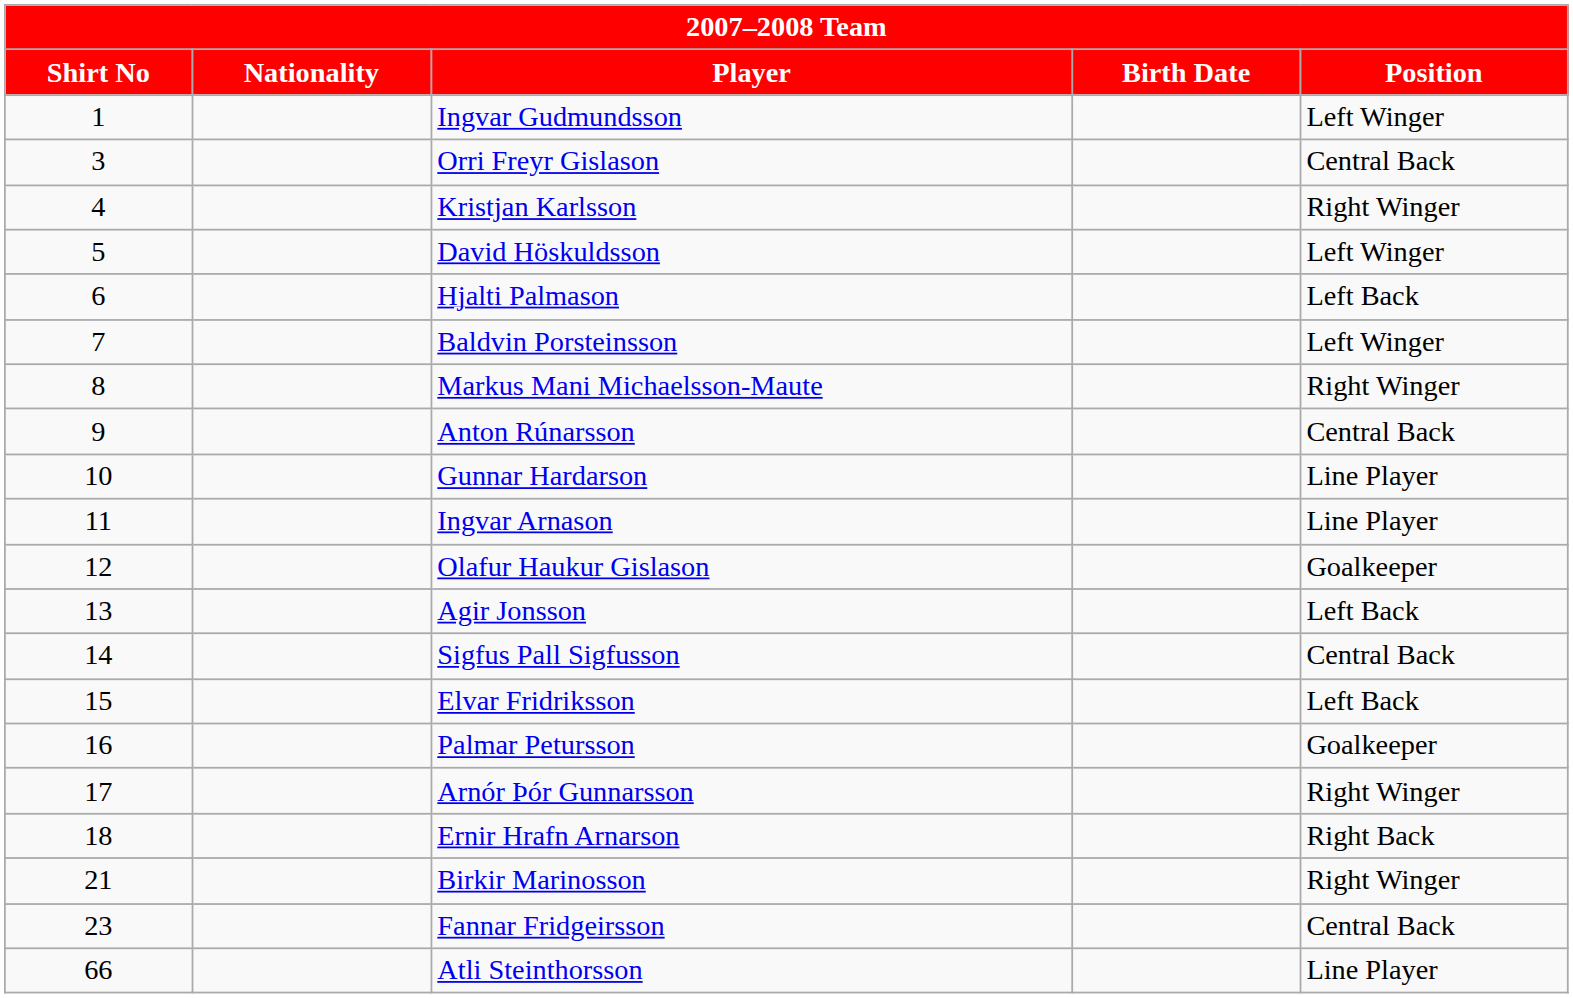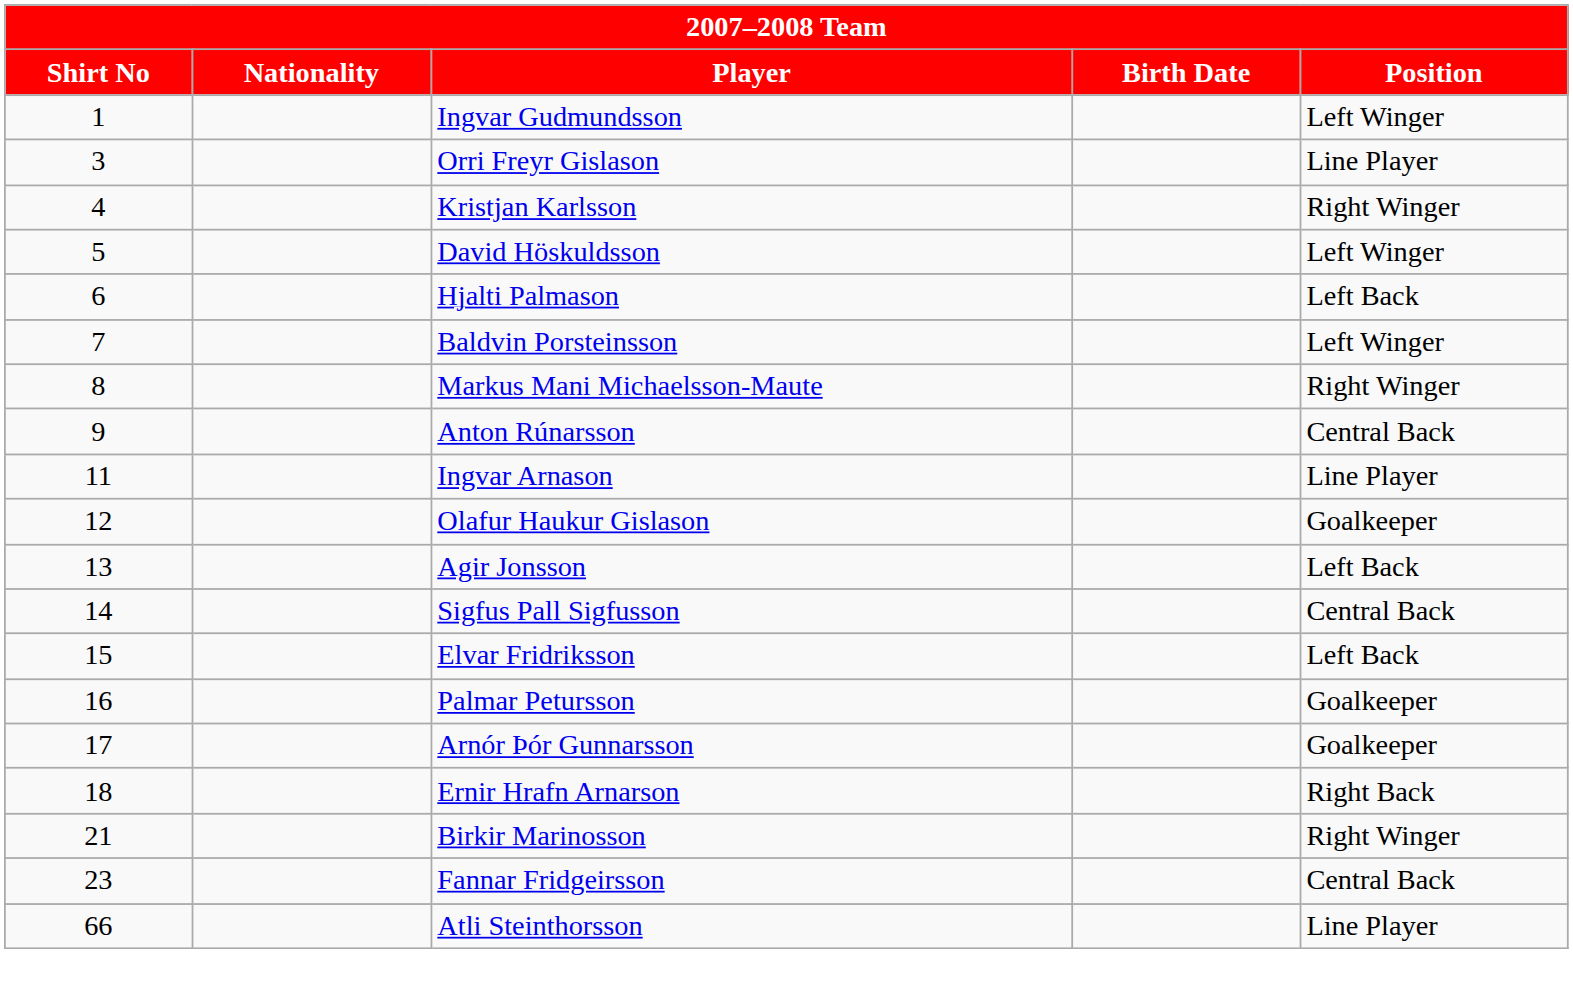Orri Freyr Gislason | Position: Central Back -> Line Player
- row: 10 | Gunnar Hardarson | Line Player
Arnór Þór Gunnarsson | Position: Right Winger -> Goalkeeper
